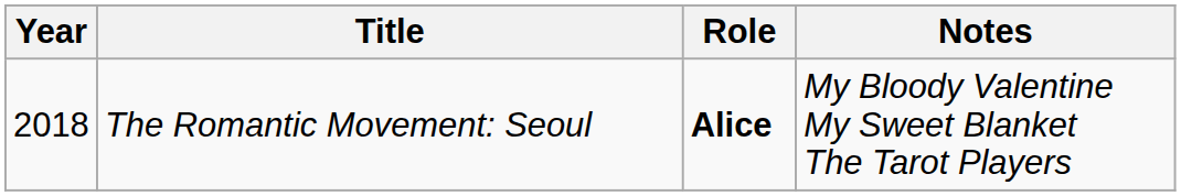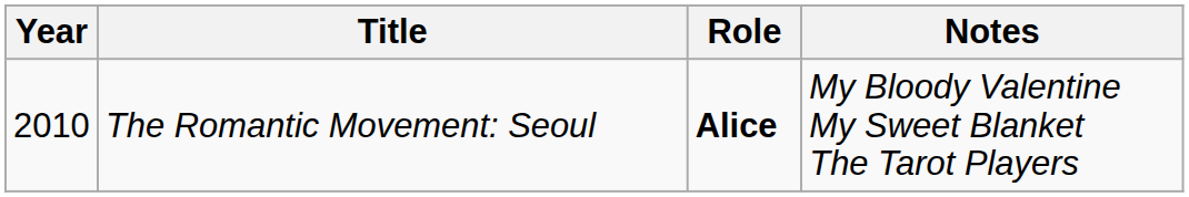The Romantic Movement: Seoul | Year: 2018 -> 2010
